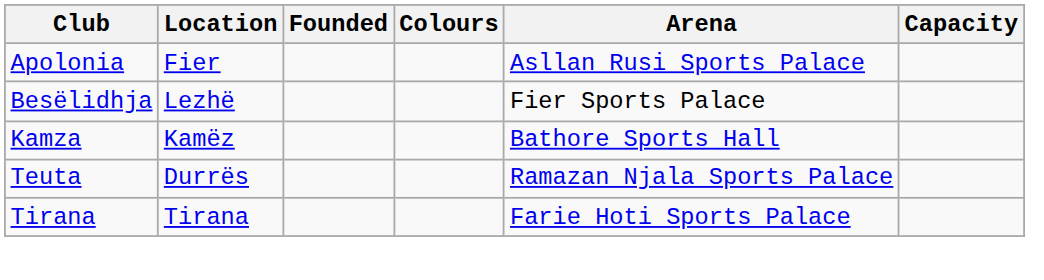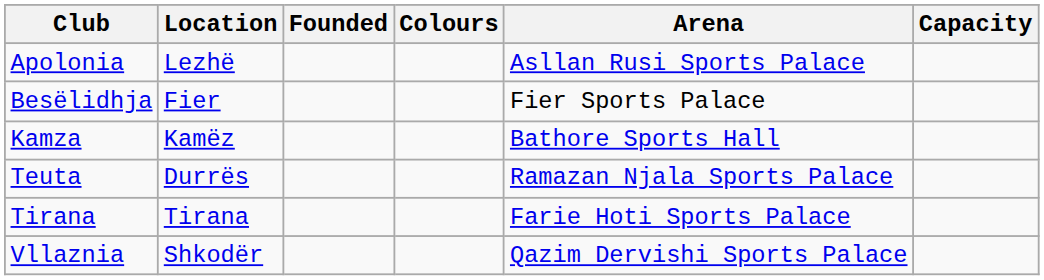Apolonia | Location: Fier -> Lezhë
Besëlidhja | Location: Lezhë -> Fier
+ row: Vllaznia | Shkodër | Qazim Dervishi Sports Palace
